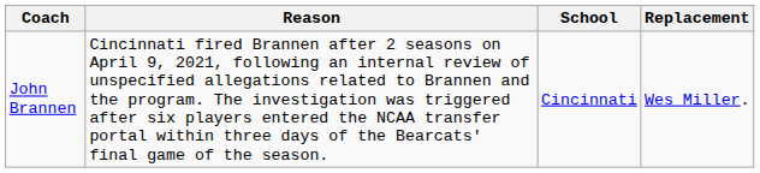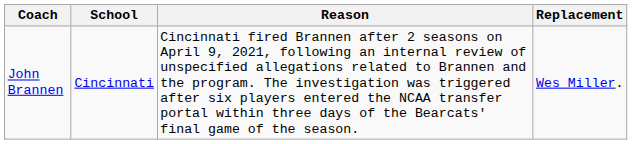columns swapped: School <-> Reason
